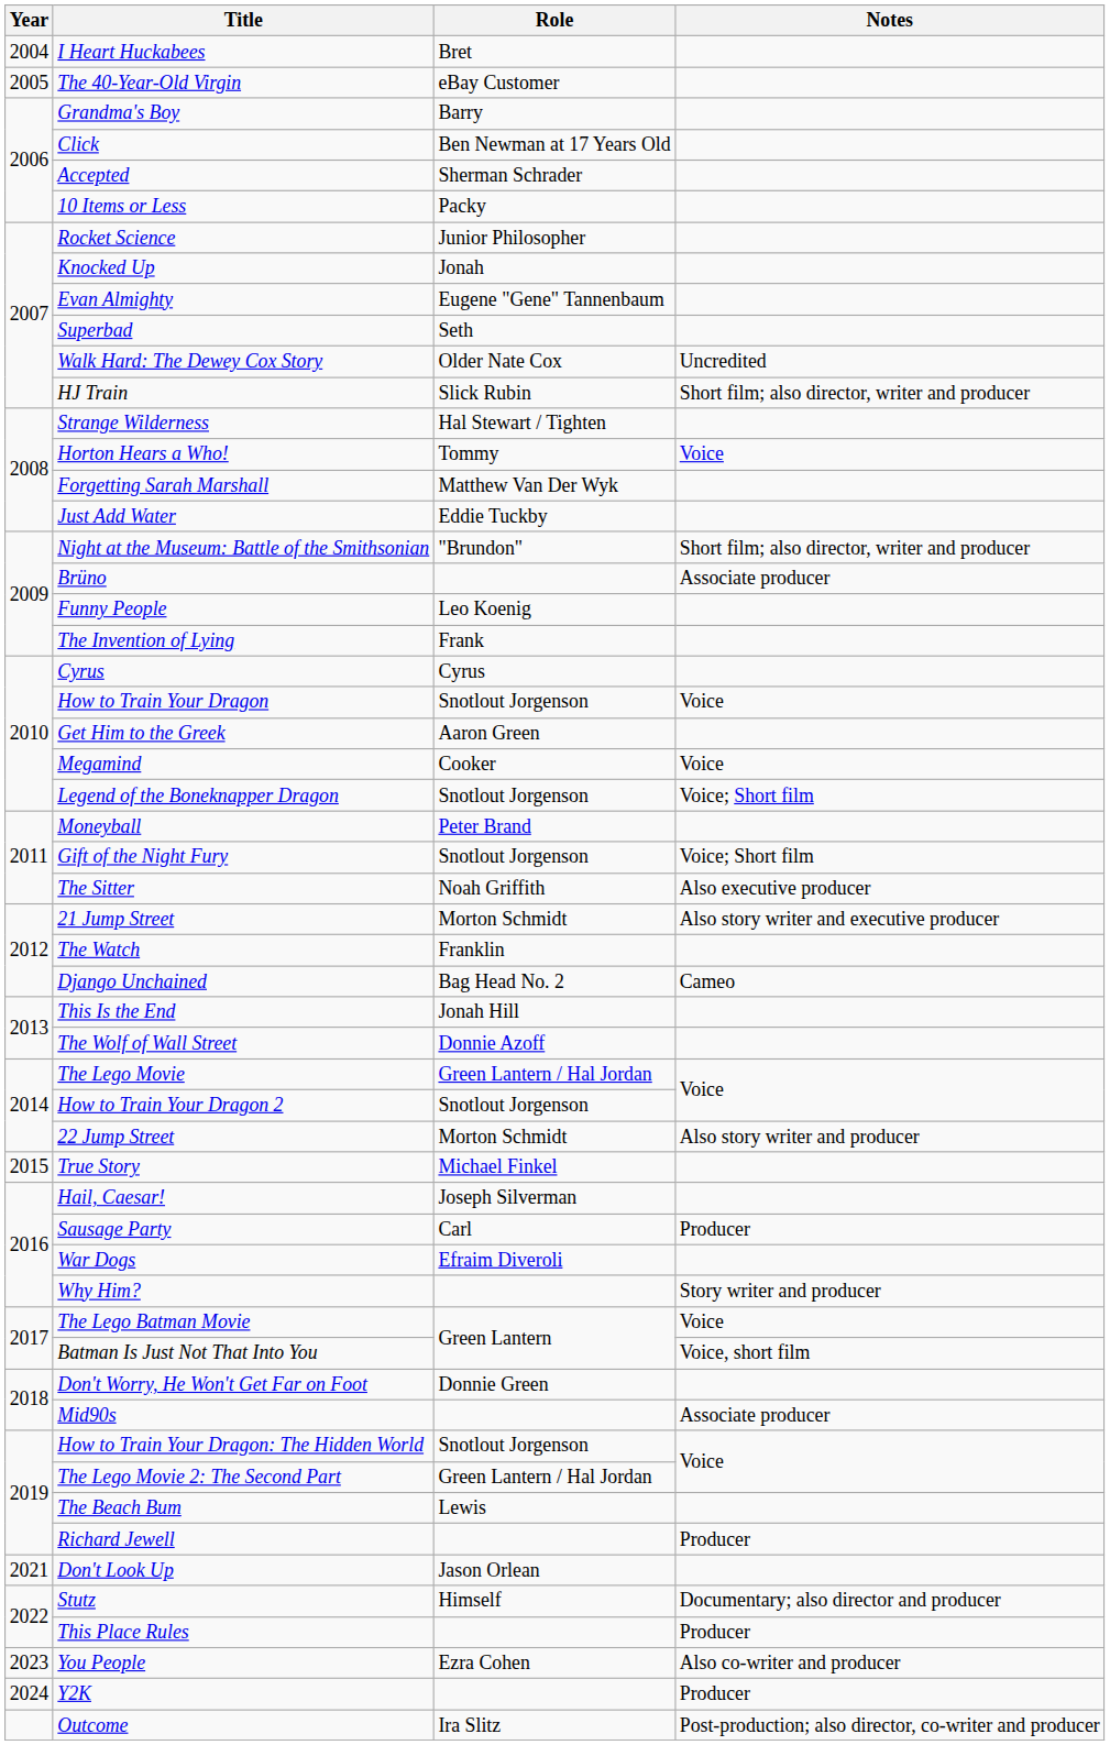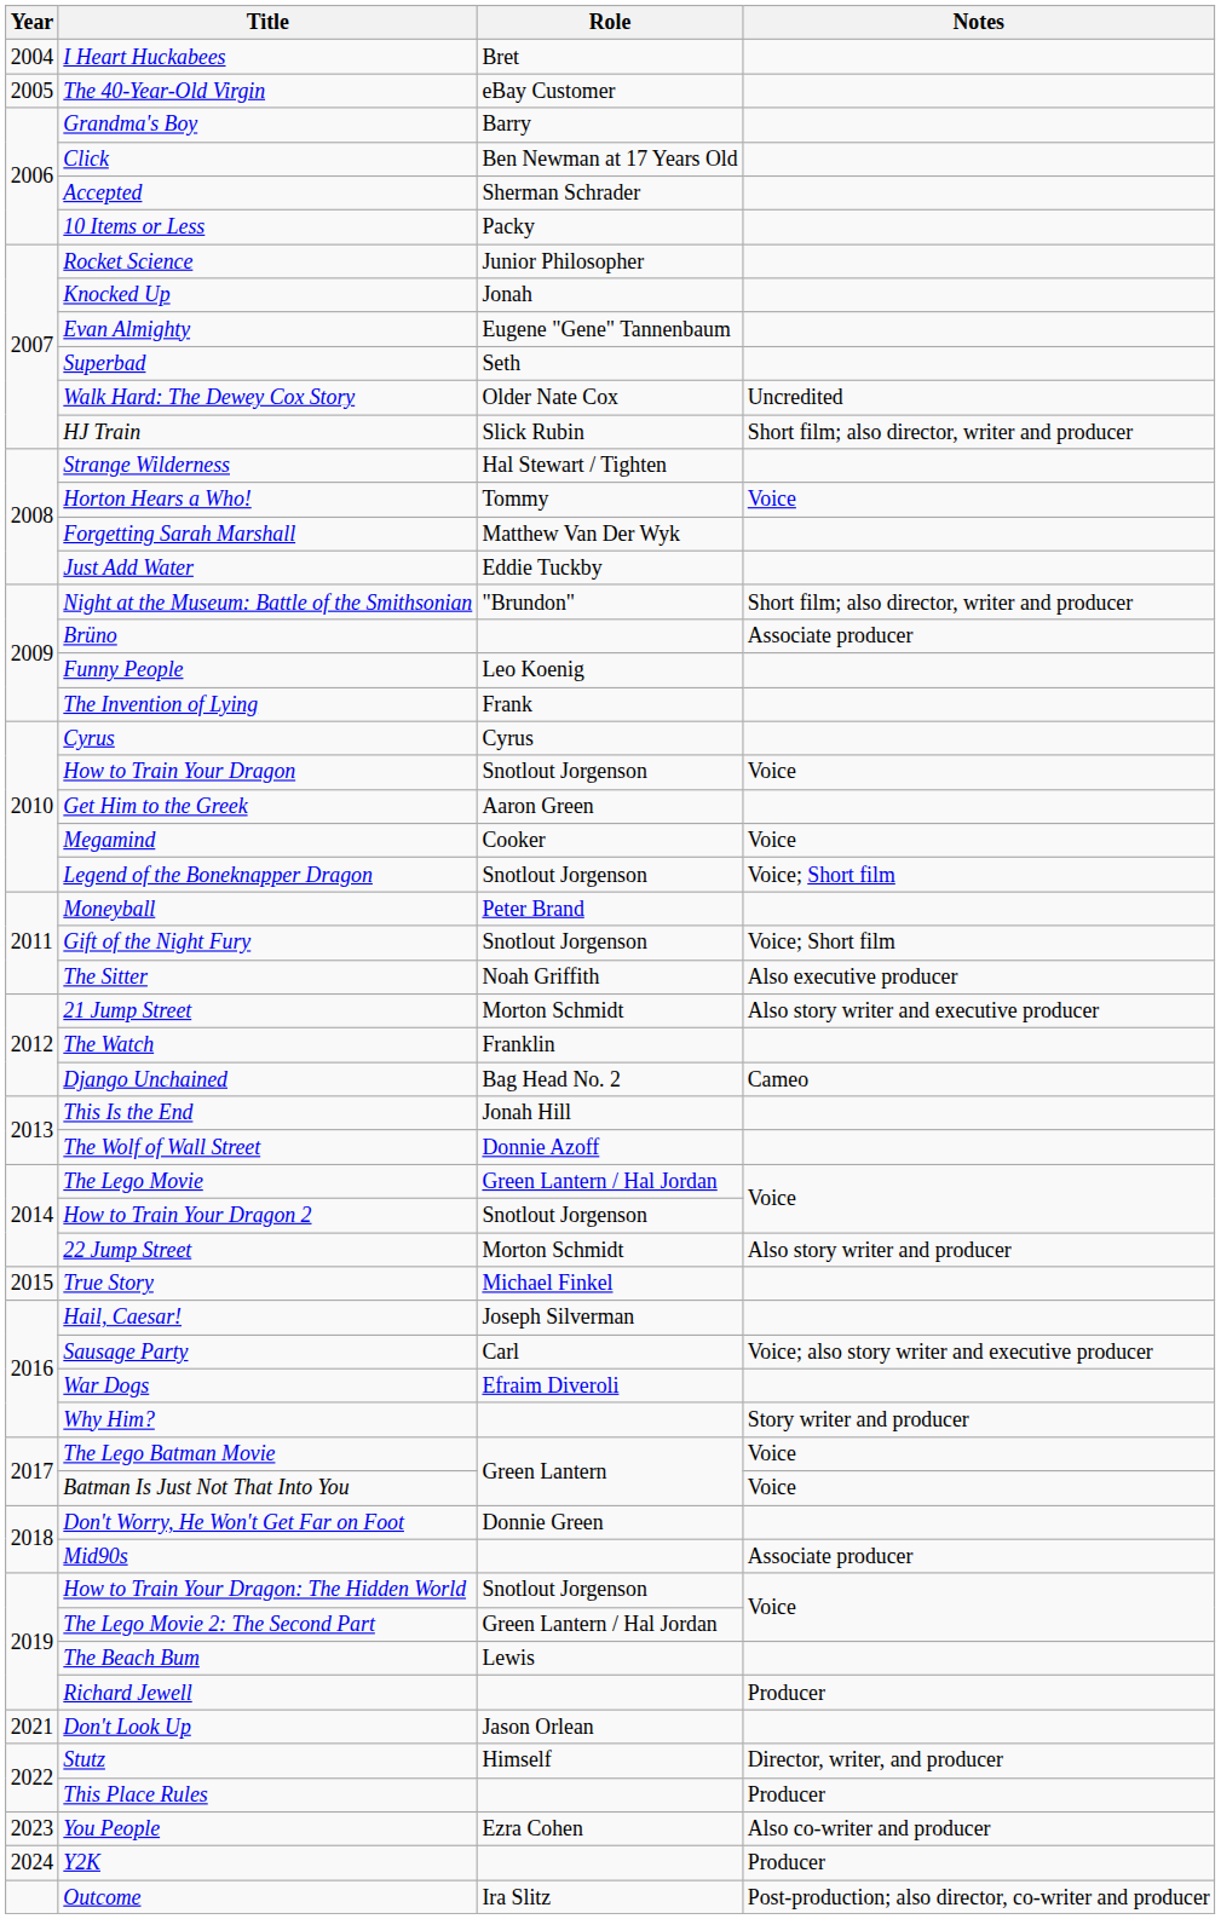Sausage Party | Notes: Producer -> Voice; also story writer and executive producer
Batman Is Just Not That Into You | Notes: Voice, short film -> Voice
Stutz | Notes: Documentary; also director and producer -> Director, writer, and producer
